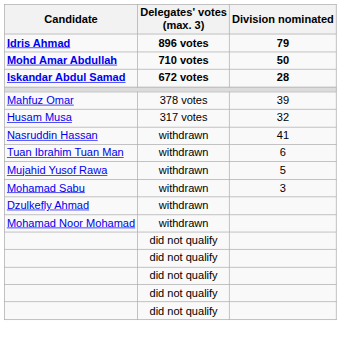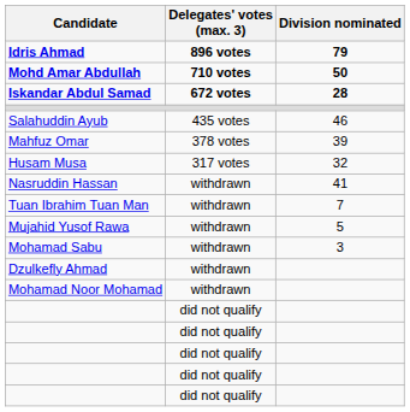+ row: Salahuddin Ayub | 435 votes | 46
Tuan Ibrahim Tuan Man | Division nominated: 6 -> 7
